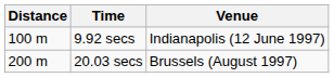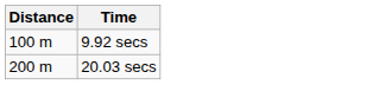- column: Venue | Indianapolis (12 June 1997) | Brussels (August 1997)
